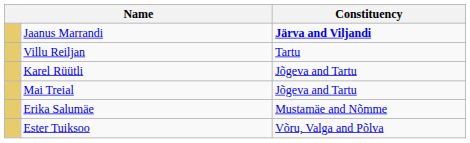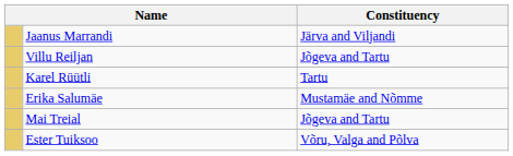Jaanus Marrandi | Constituency: bold -> normal
Villu Reiljan | Constituency: Tartu -> Jõgeva and Tartu
Karel Rüütli | Constituency: Jõgeva and Tartu -> Tartu
rows swapped: Erika Salumäe <-> Mai Treial
